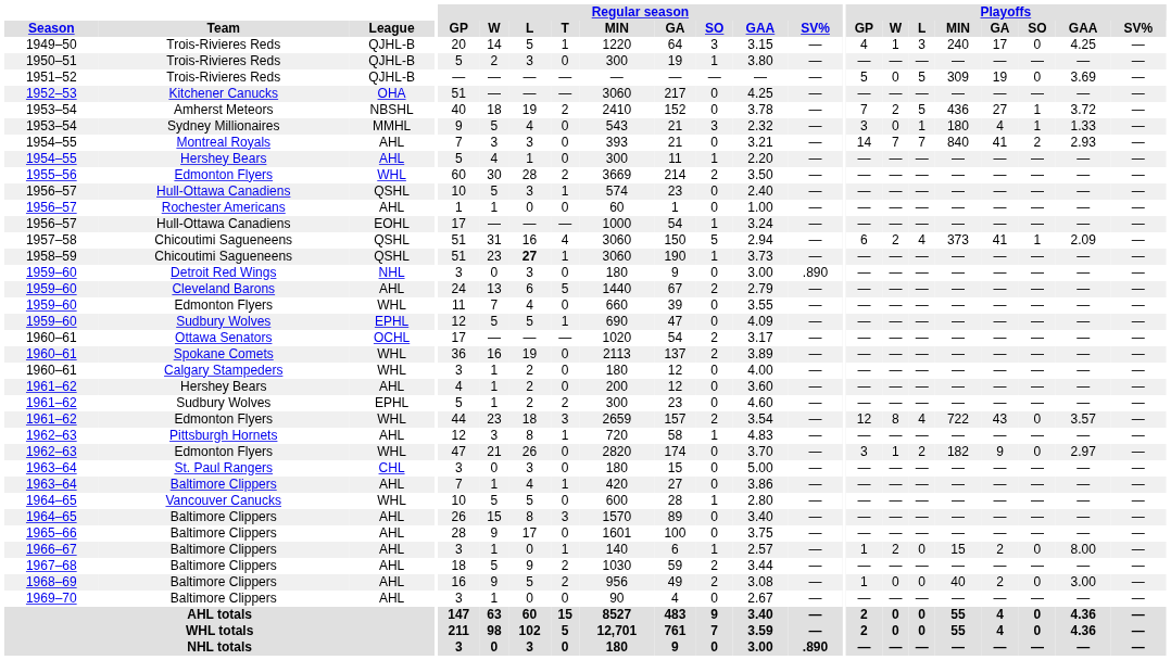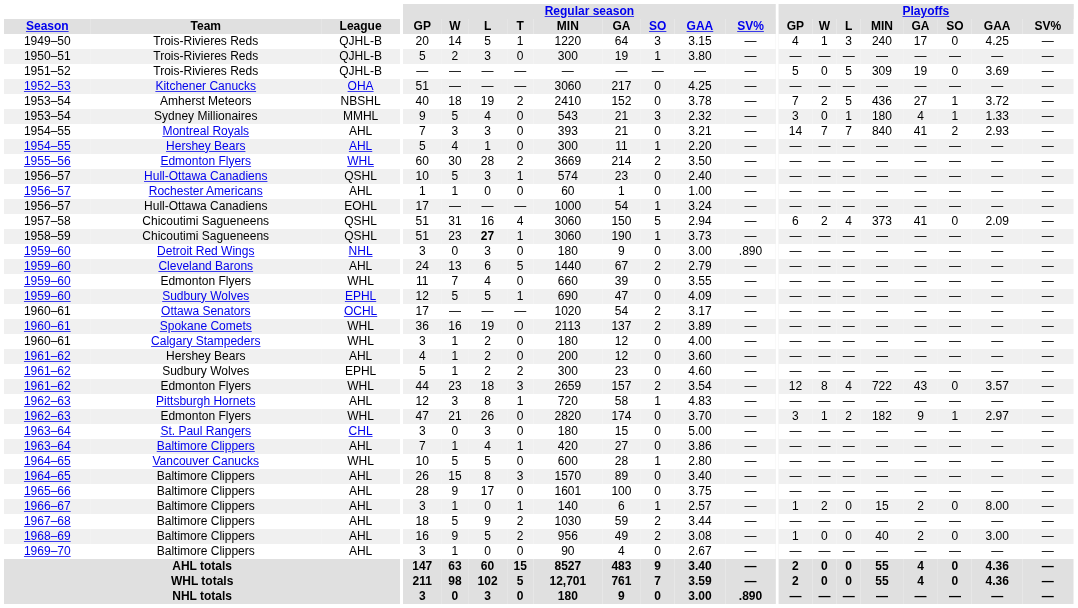1957–58 | Playoffs / SO: 1 -> 0
1962–63 / Edmonton Flyers | Playoffs / SO: 0 -> 1
